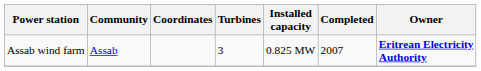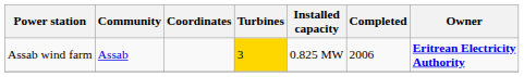Assab wind farm | Turbines: no background -> gold background
Assab wind farm | Completed: 2007 -> 2006
